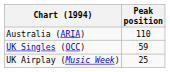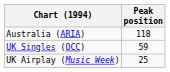Australia (ARIA) | Peak position: 110 -> 118
